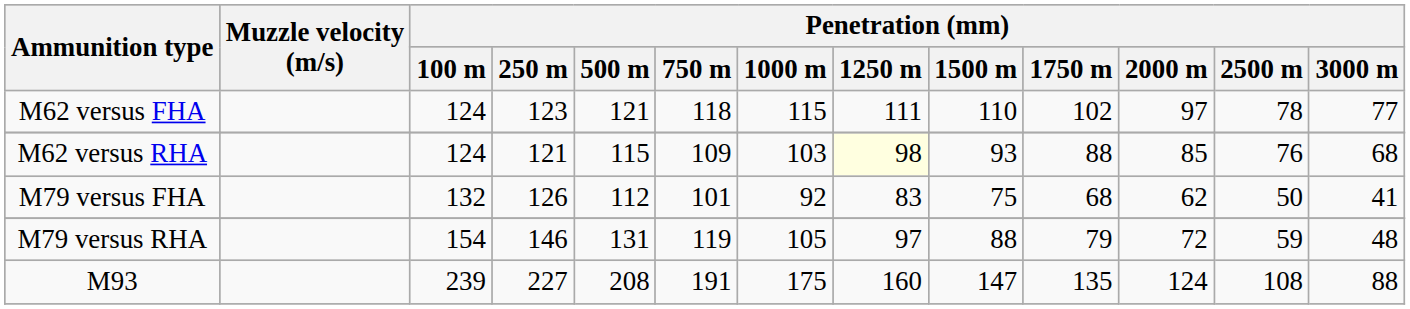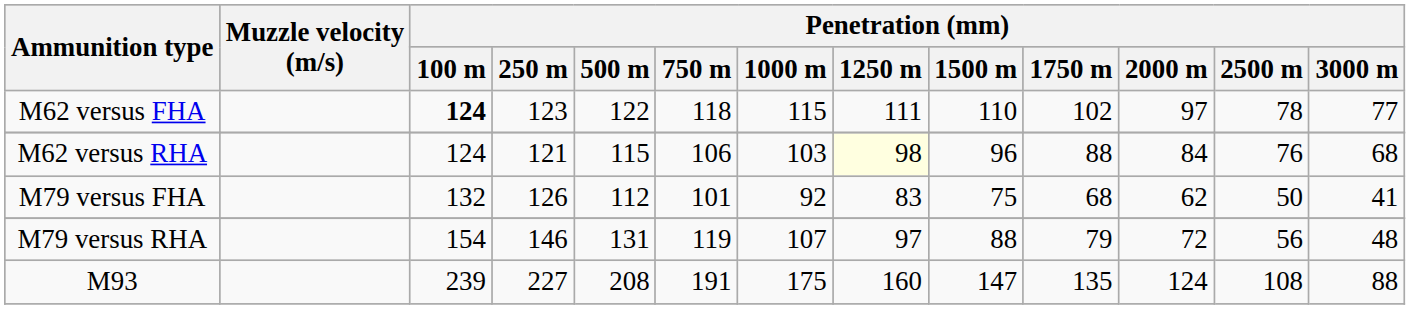M62 versus FHA | Penetration (mm) / 100 m: normal -> bold
M62 versus FHA | Penetration (mm) / 500 m: 121 -> 122
M62 versus RHA | Penetration (mm) / 750 m: 109 -> 106
M62 versus RHA | Penetration (mm) / 1500 m: 93 -> 96
M62 versus RHA | Penetration (mm) / 2000 m: 85 -> 84
M79 versus RHA | Penetration (mm) / 1000 m: 105 -> 107
M79 versus RHA | Penetration (mm) / 2500 m: 59 -> 56
